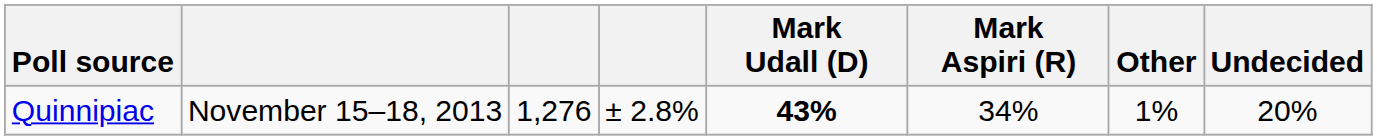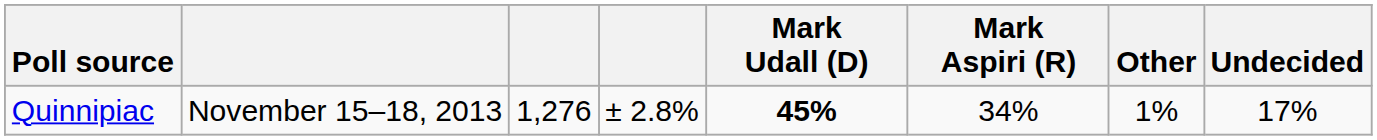Quinnipiac | Mark Udall (D): 43% -> 45%
Quinnipiac | Undecided: 20% -> 17%
